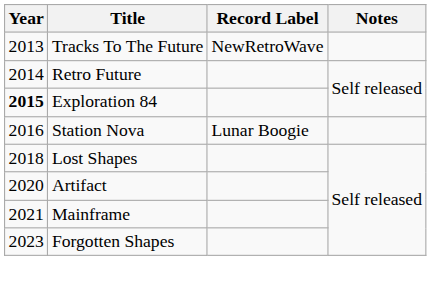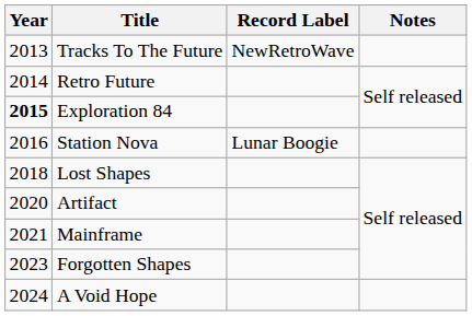+ row: 2024 | A Void Hope
